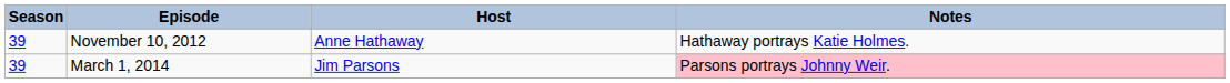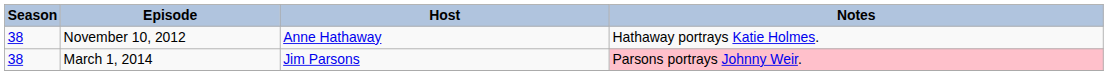November 10, 2012 | Season: 39 -> 38
March 1, 2014 | Season: 39 -> 38
